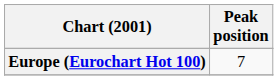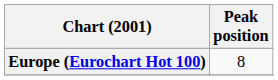Europe (Eurochart Hot 100) | Peak position: 7 -> 8
